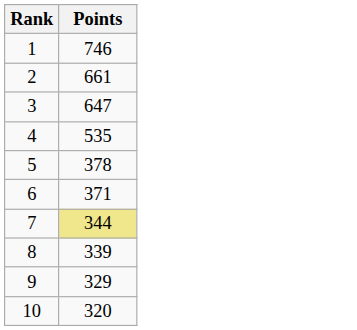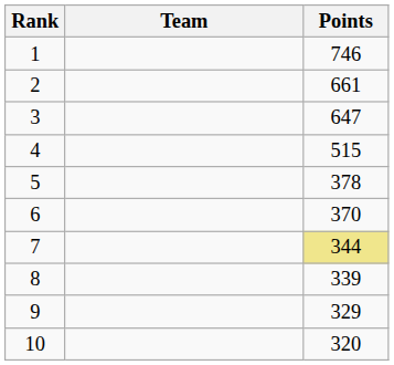+ column: Team
4 | Points: 535 -> 515
6 | Points: 371 -> 370
